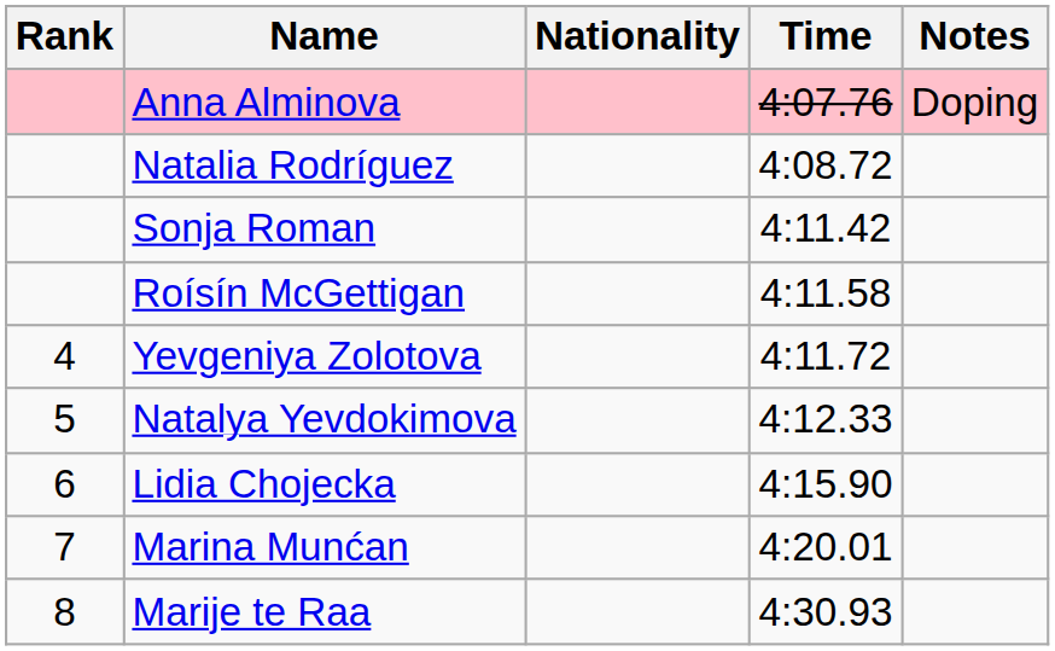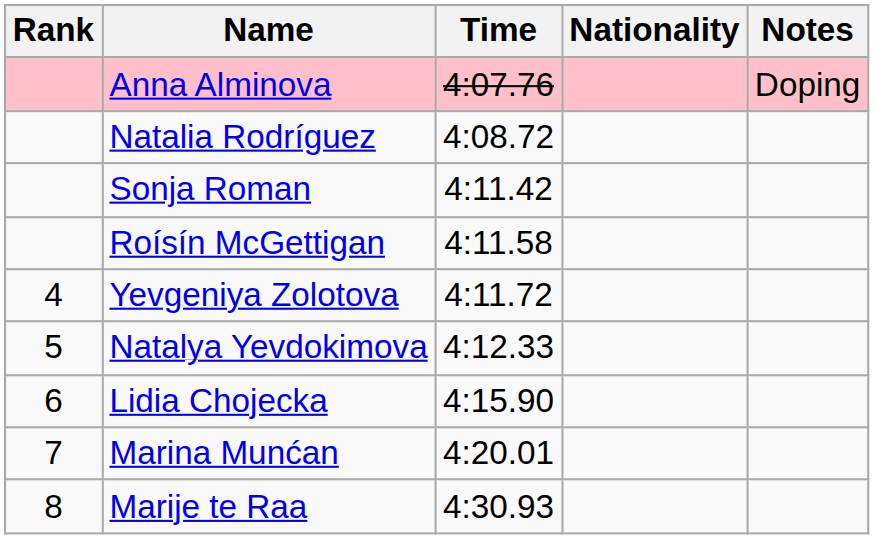columns swapped: Nationality <-> Time
